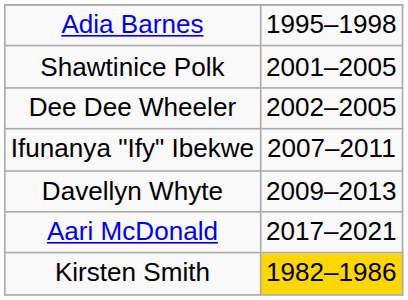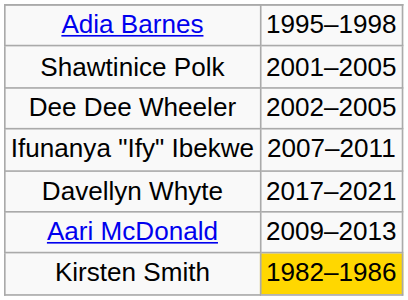Davellyn Whyte | column 2: 2009–2013 -> 2017–2021
Aari McDonald | column 2: 2017–2021 -> 2009–2013
